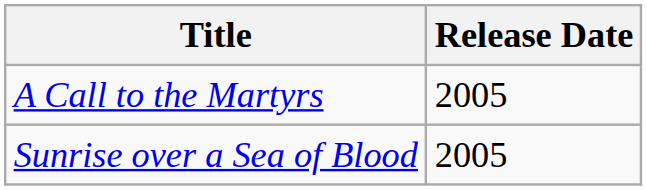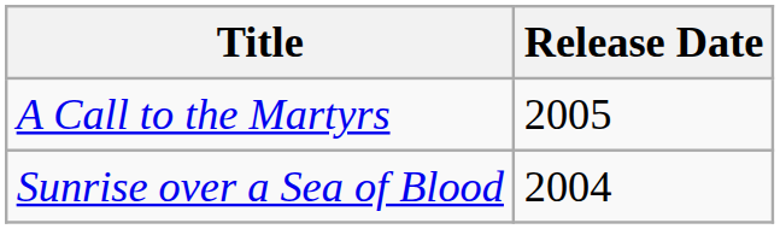Sunrise over a Sea of Blood | Release Date: 2005 -> 2004
